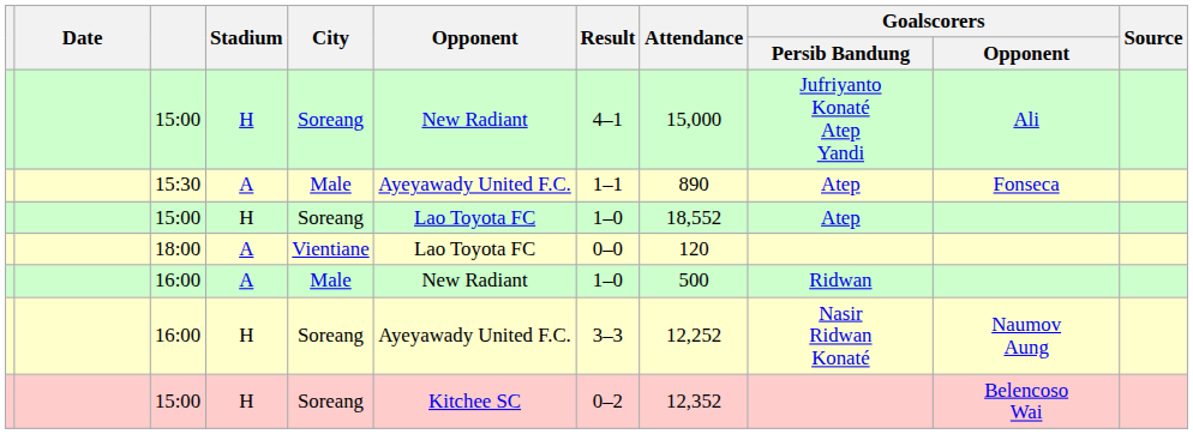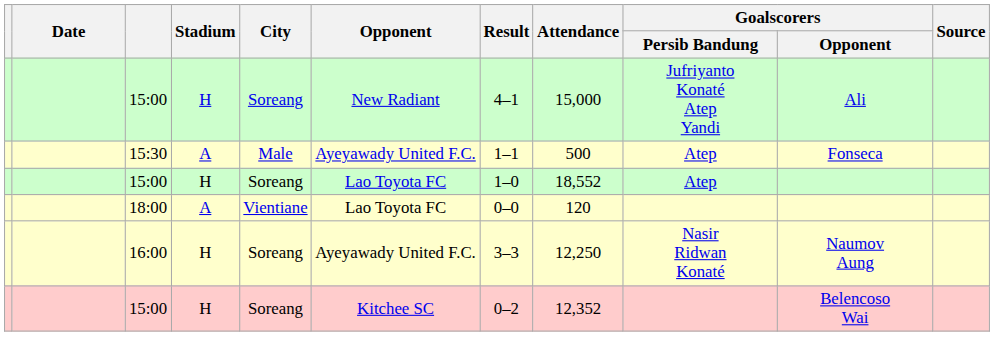15:30 | Attendance: 890 -> 500
- row: 16:00 | A | Male | New Radiant | 1–0 | 500 | Ridwan
16:00 / H | Attendance: 12,252 -> 12,250
